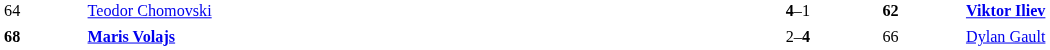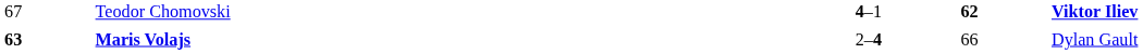Teodor Chomovski | column 1: 64 -> 67
Maris Volajs | column 1: 68 -> 63
